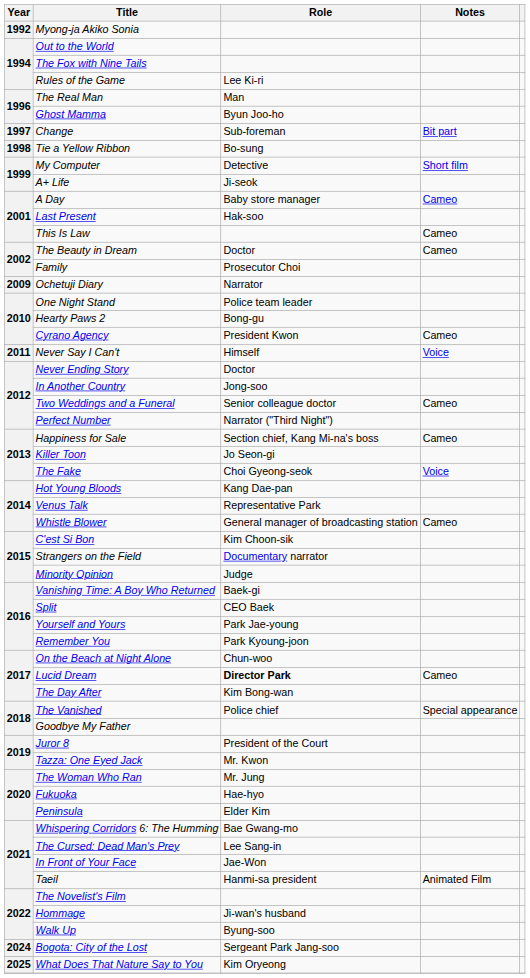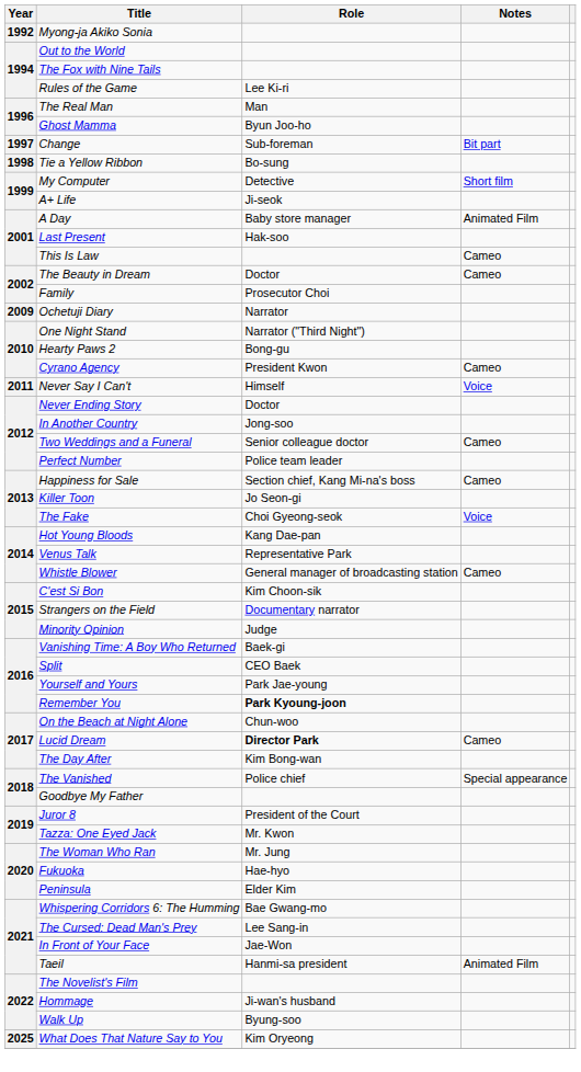A Day | Notes: Cameo -> Animated Film
One Night Stand | Role: Police team leader -> Narrator ("Third Night")
Perfect Number | Role: Narrator ("Third Night") -> Police team leader
Remember You | Role: normal -> bold
- row: 2024 | Bogota: City of the Lost | Sergeant Park Jang-soo
